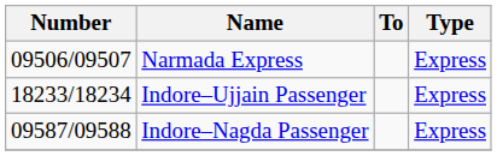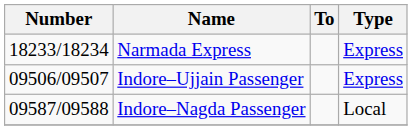Narmada Express | Number: 09506/09507 -> 18233/18234
Indore–Ujjain Passenger | Number: 18233/18234 -> 09506/09507
Indore–Nagda Passenger | Type: Express -> Local
